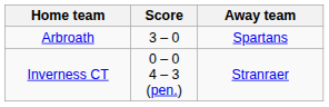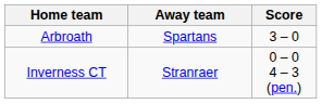columns swapped: Score <-> Away team
